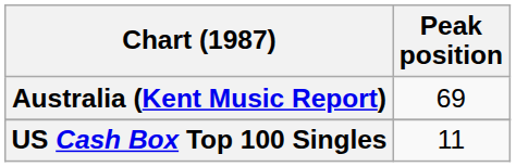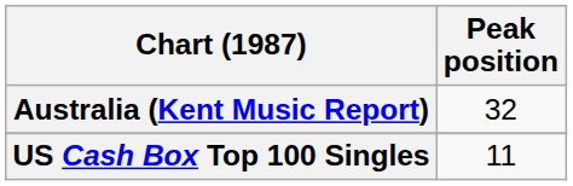Australia (Kent Music Report) | Peak position: 69 -> 32
